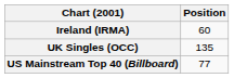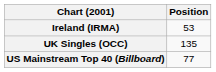Ireland (IRMA) | Position: 60 -> 53
